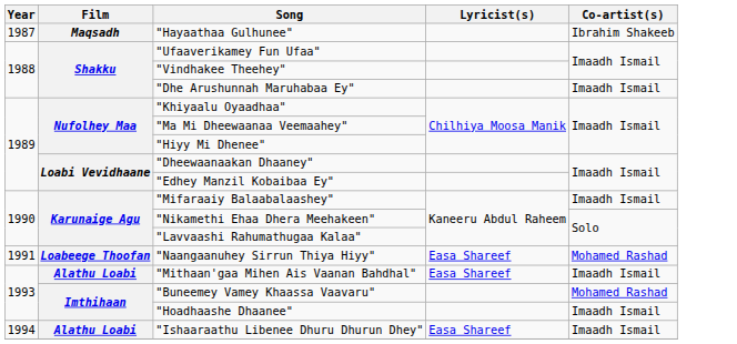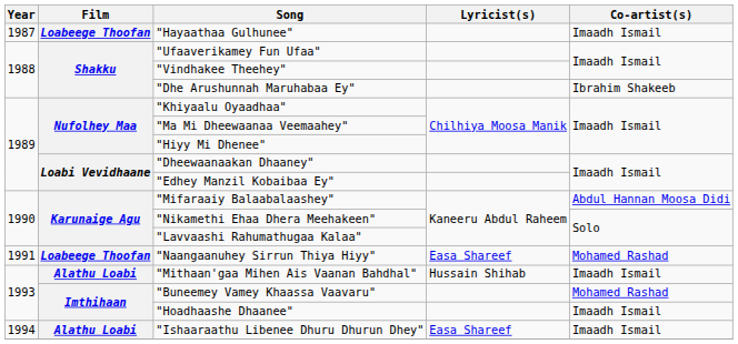"Hayaathaa Gulhunee" | Film: Maqsadh -> Loabeege Thoofan
"Hayaathaa Gulhunee" | Co-artist(s): Ibrahim Shakeeb -> Imaadh Ismail
"Dhe Arushunnah Maruhabaa Ey" | Co-artist(s): Imaadh Ismail -> Ibrahim Shakeeb
"Mifaraaiy Balaabalaashey" | Co-artist(s): Imaadh Ismail -> Abdul Hannan Moosa Didi
"Mithaan'gaa Mihen Ais Vaanan Bahdhal" | Lyricist(s): Easa Shareef -> Hussain Shihab
